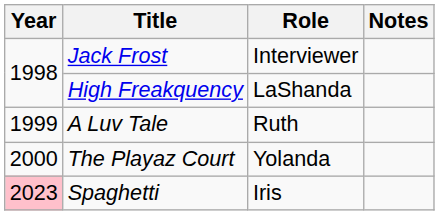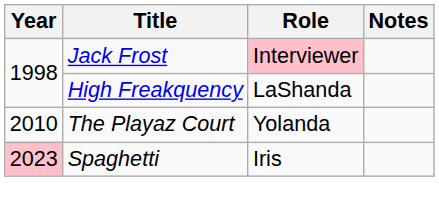Jack Frost | Role: no background -> pink background
- row: 1999 | A Luv Tale | Ruth
The Playaz Court | Year: 2000 -> 2010
